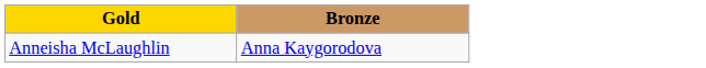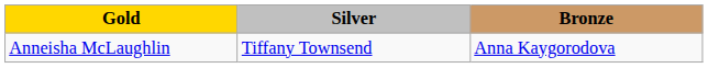+ column: Silver | Tiffany Townsend
